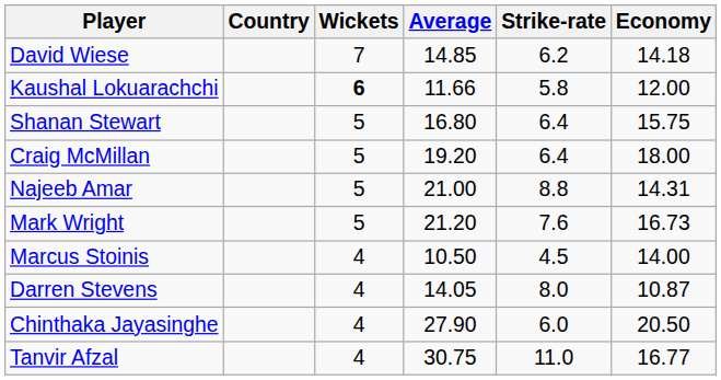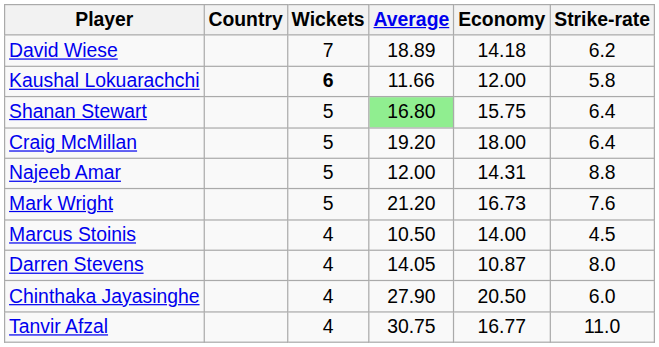columns swapped: Economy <-> Strike-rate
David Wiese | Average: 14.85 -> 18.89
Shanan Stewart | Average: no background -> lightgreen background
Najeeb Amar | Average: 21.00 -> 12.00
